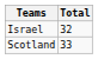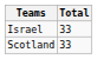Israel | Total: 32 -> 33
